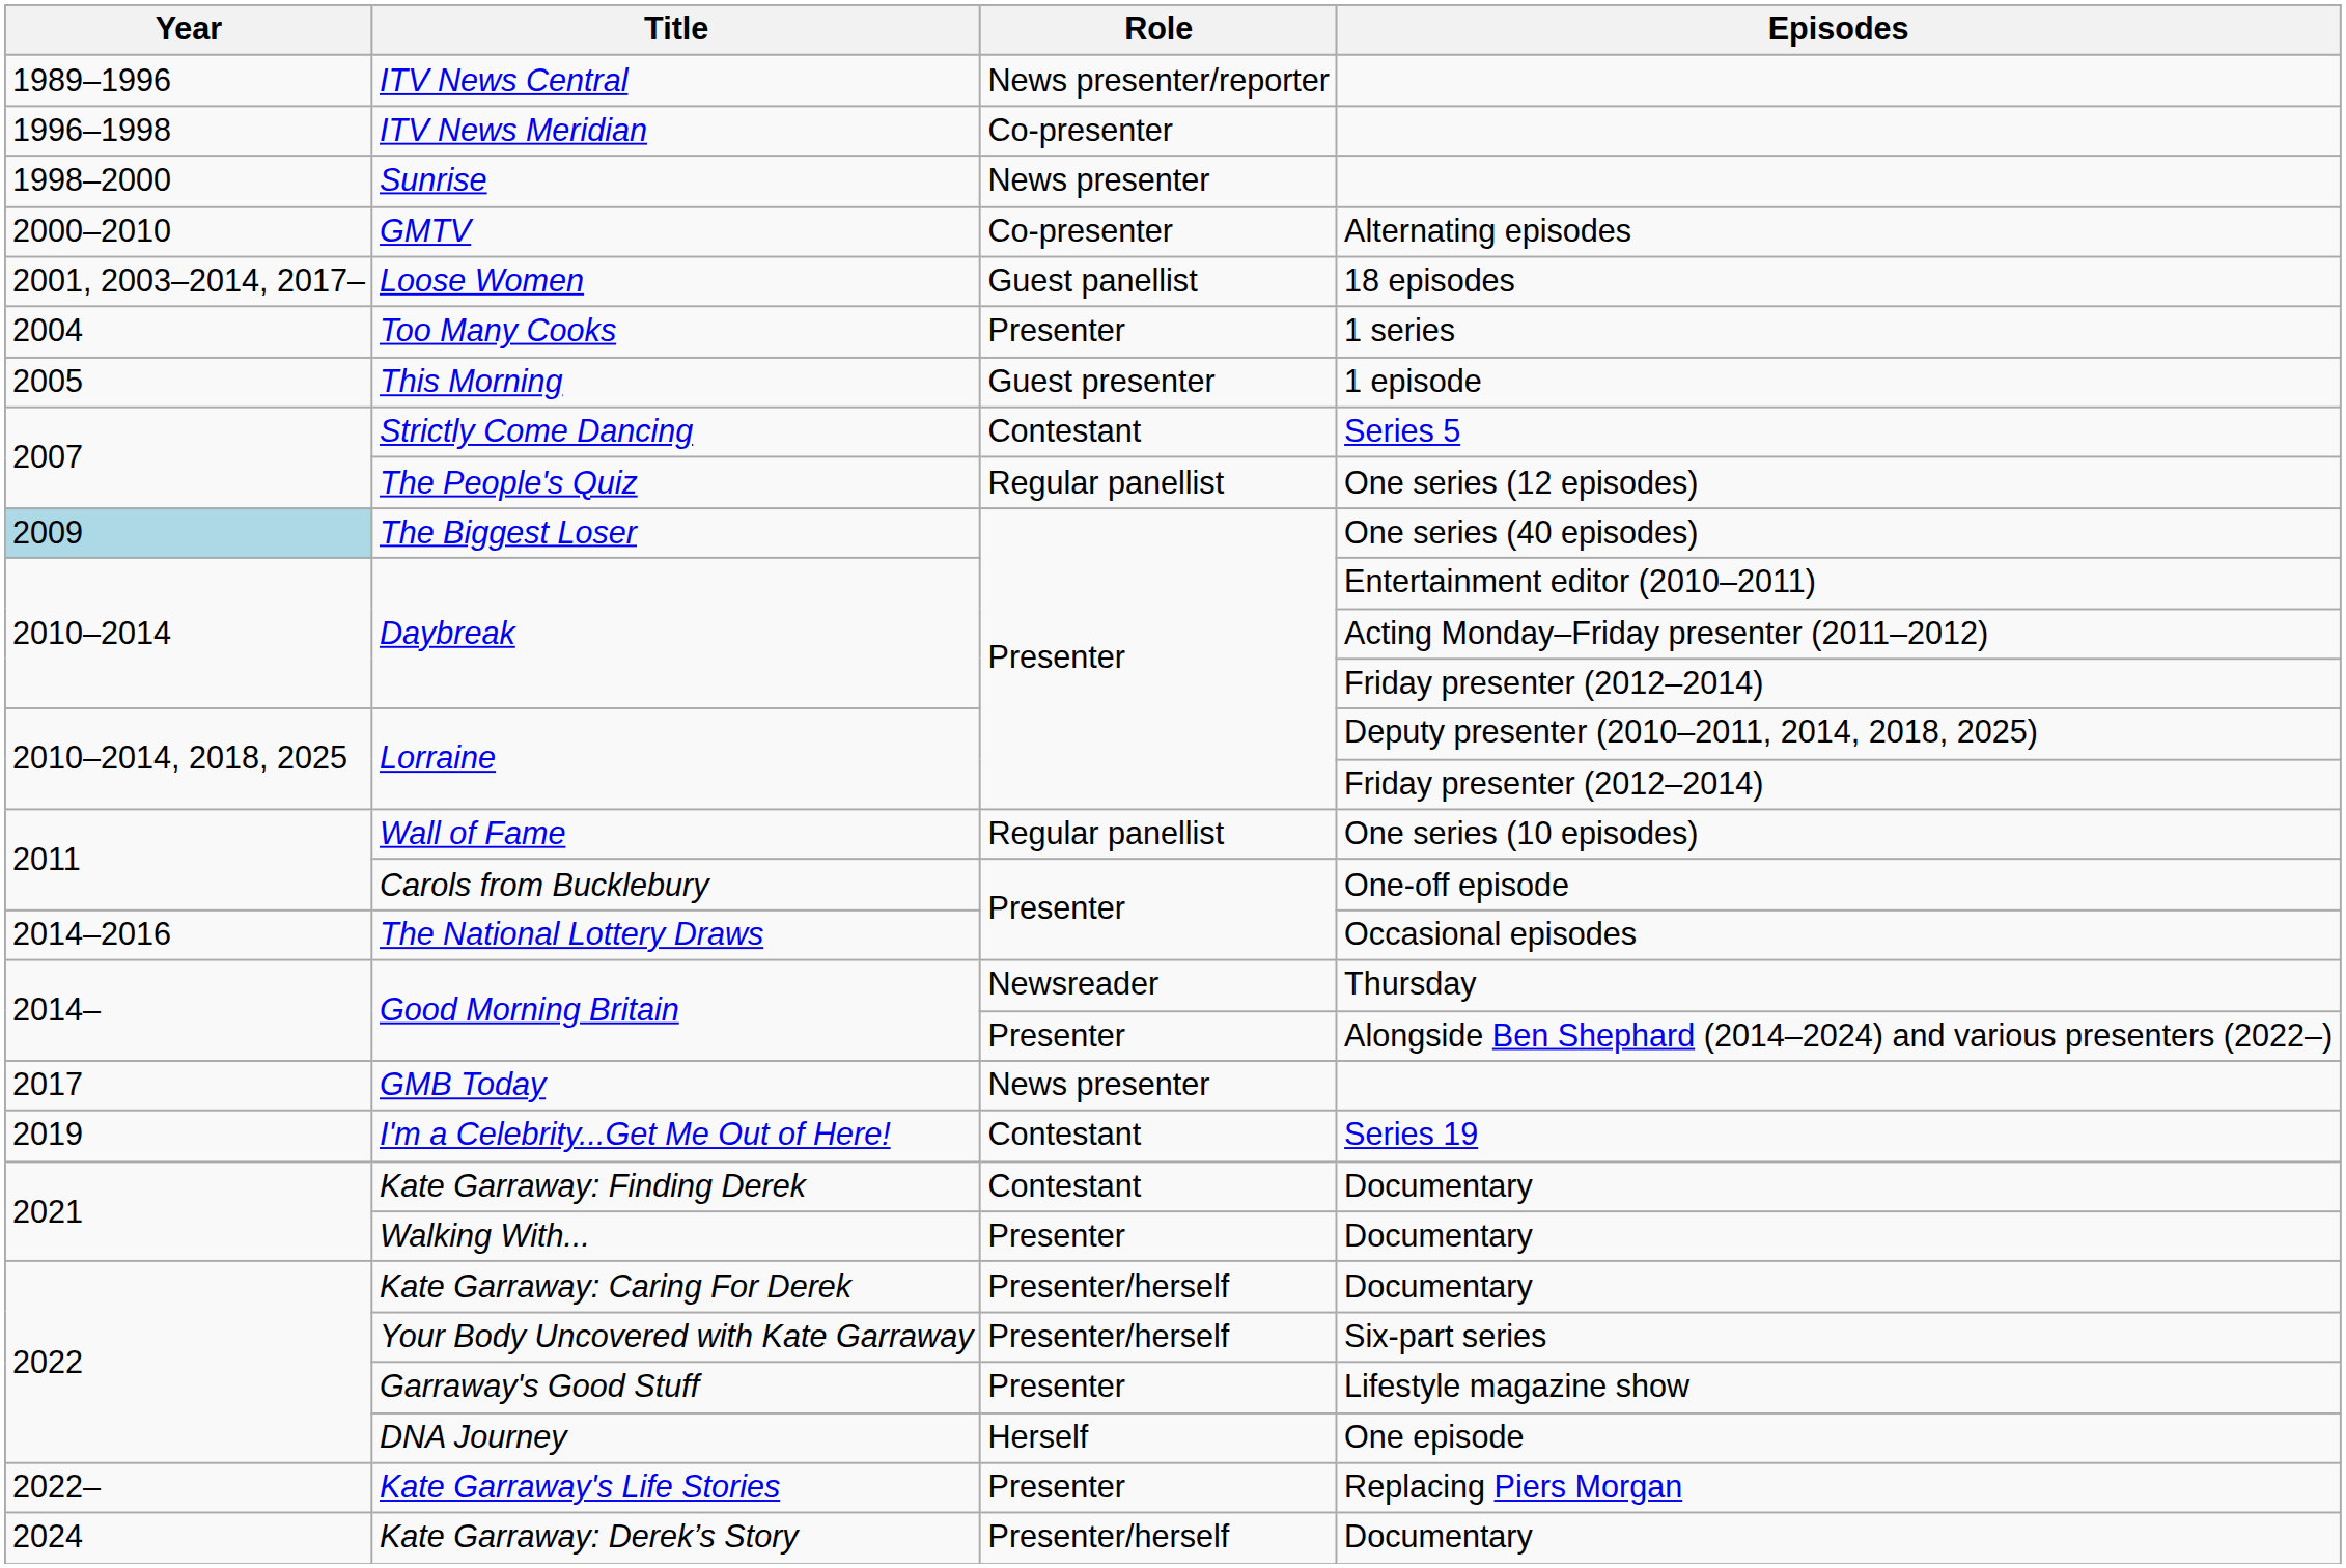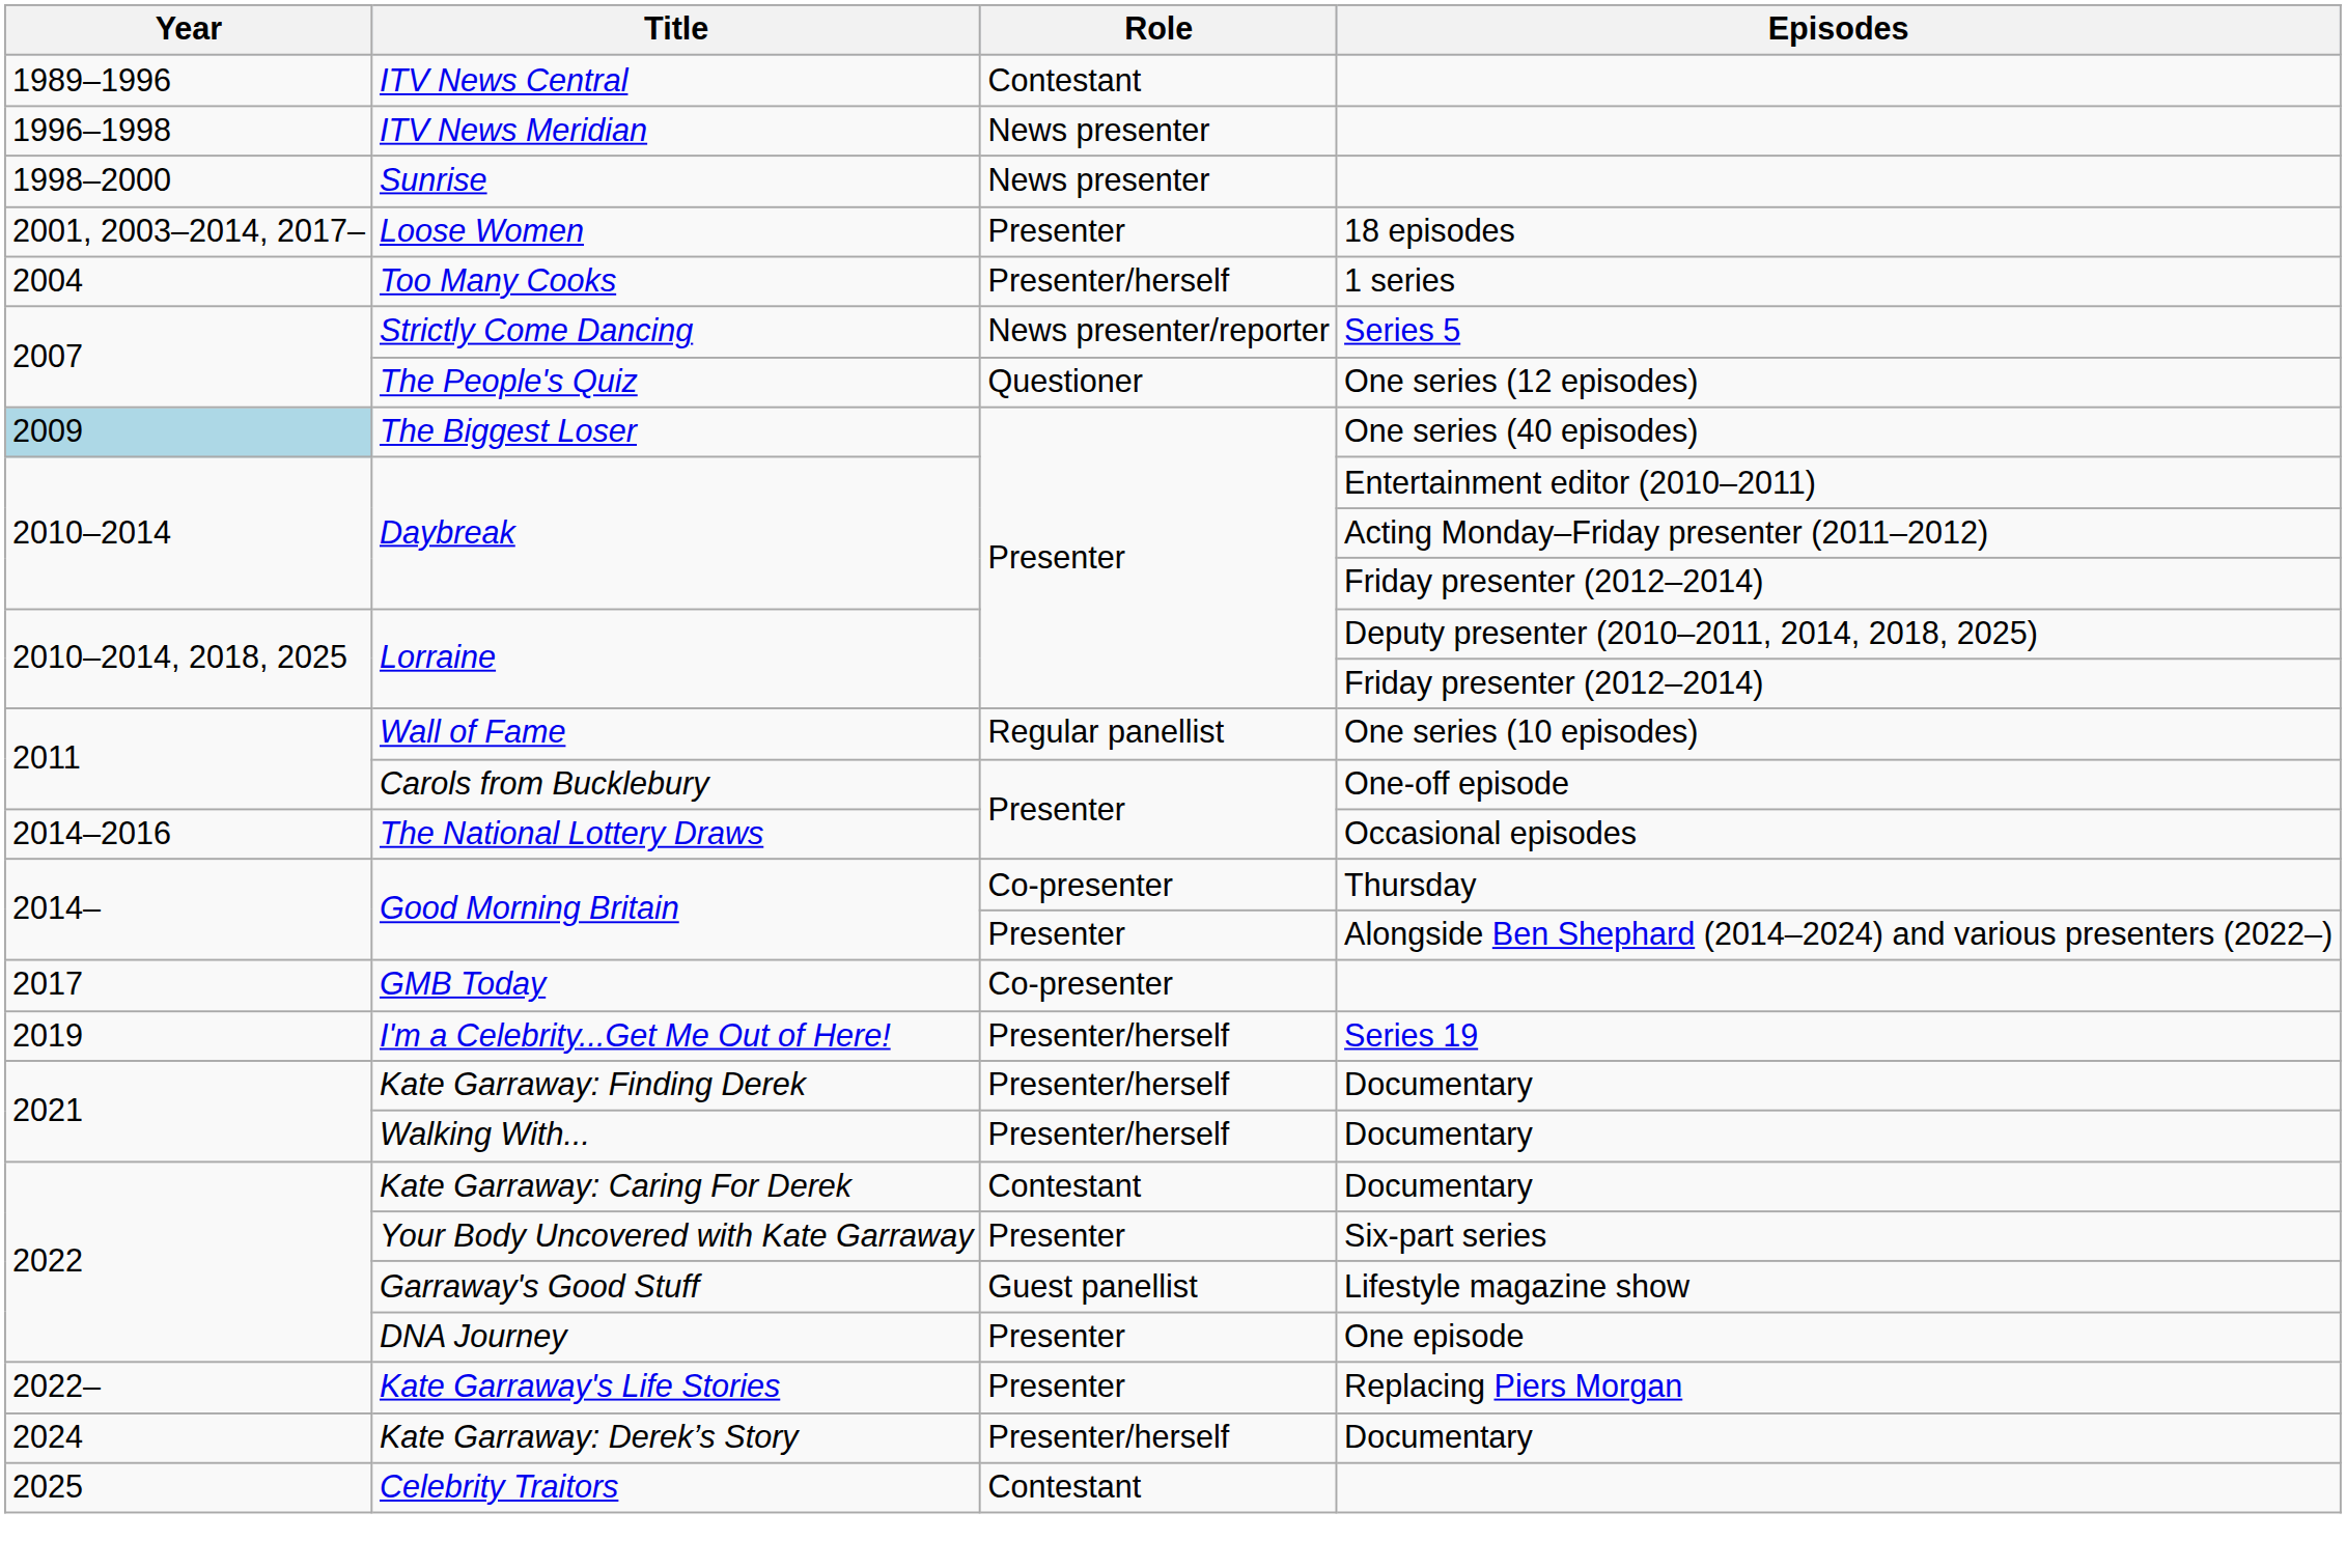ITV News Central | Role: News presenter/reporter -> Contestant
ITV News Meridian | Role: Co-presenter -> News presenter
- row: 2000–2010 | GMTV | Co-presenter | Alternating episodes
Loose Women | Role: Guest panellist -> Presenter
Too Many Cooks | Role: Presenter -> Presenter/herself
- row: 2005 | This Morning | Guest presenter | 1 episode
Strictly Come Dancing | Role: Contestant -> News presenter/reporter
The People's Quiz | Role: Regular panellist -> Questioner
Good Morning Britain / Thursday | Role: Newsreader -> Co-presenter
GMB Today | Role: News presenter -> Co-presenter
I'm a Celebrity...Get Me Out of Here! | Role: Contestant -> Presenter/herself
Kate Garraway: Finding Derek | Role: Contestant -> Presenter/herself
Walking With... | Role: Presenter -> Presenter/herself
Kate Garraway: Caring For Derek | Role: Presenter/herself -> Contestant
Your Body Uncovered with Kate Garraway | Role: Presenter/herself -> Presenter
Garraway's Good Stuff | Role: Presenter -> Guest panellist
DNA Journey | Role: Herself -> Presenter
+ row: 2025 | Celebrity Traitors | Contestant
